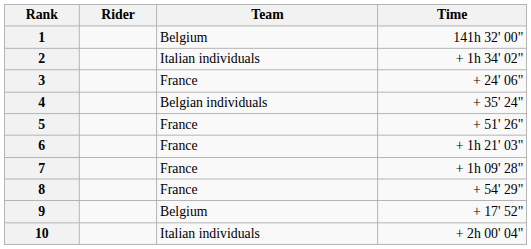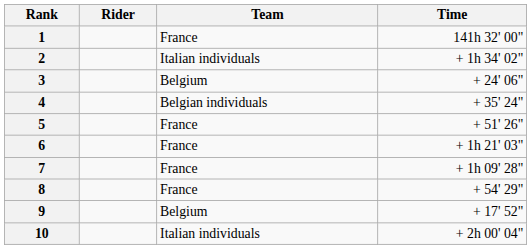1 | Team: Belgium -> France
3 | Team: France -> Belgium
